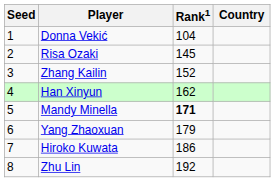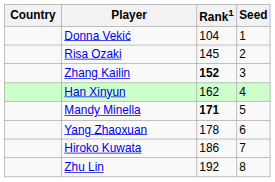columns swapped: Country <-> Seed
Zhang Kailin | Rank1: normal -> bold
Yang Zhaoxuan | Rank1: 179 -> 178
